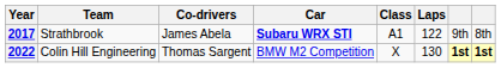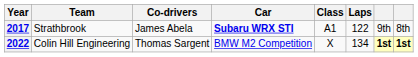2022 | Laps: 130 -> 134
